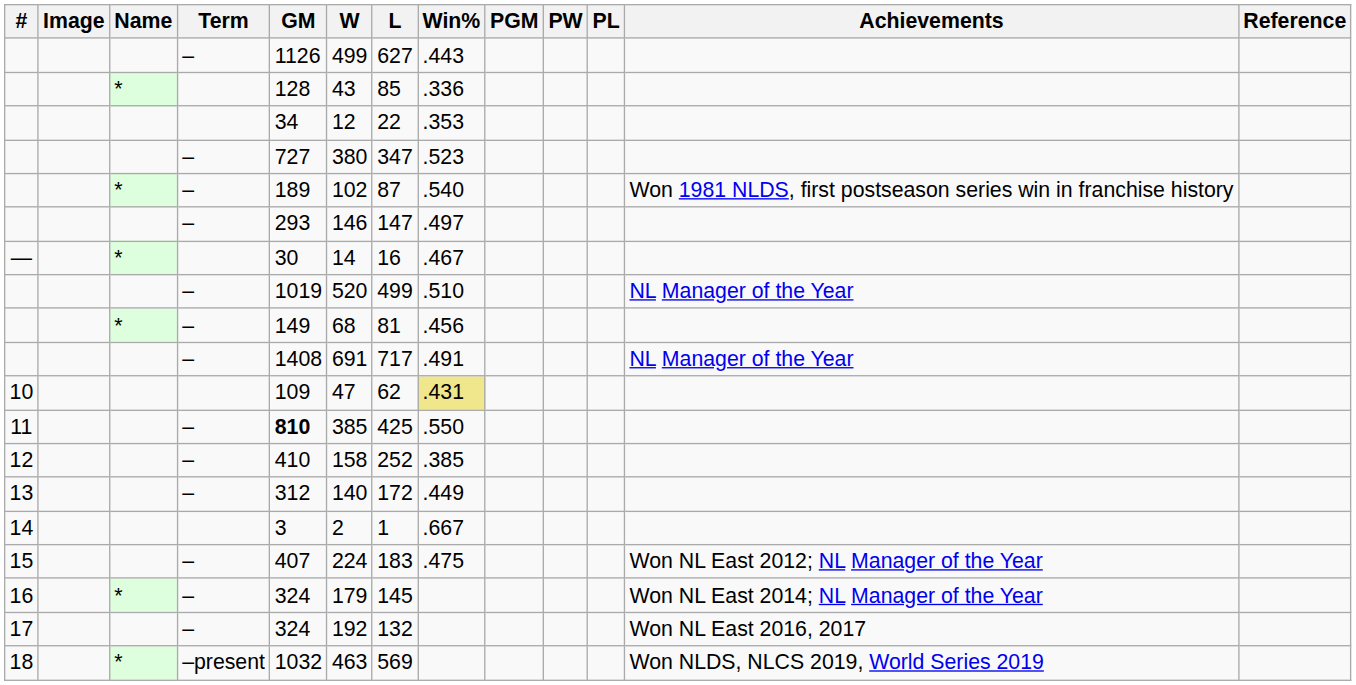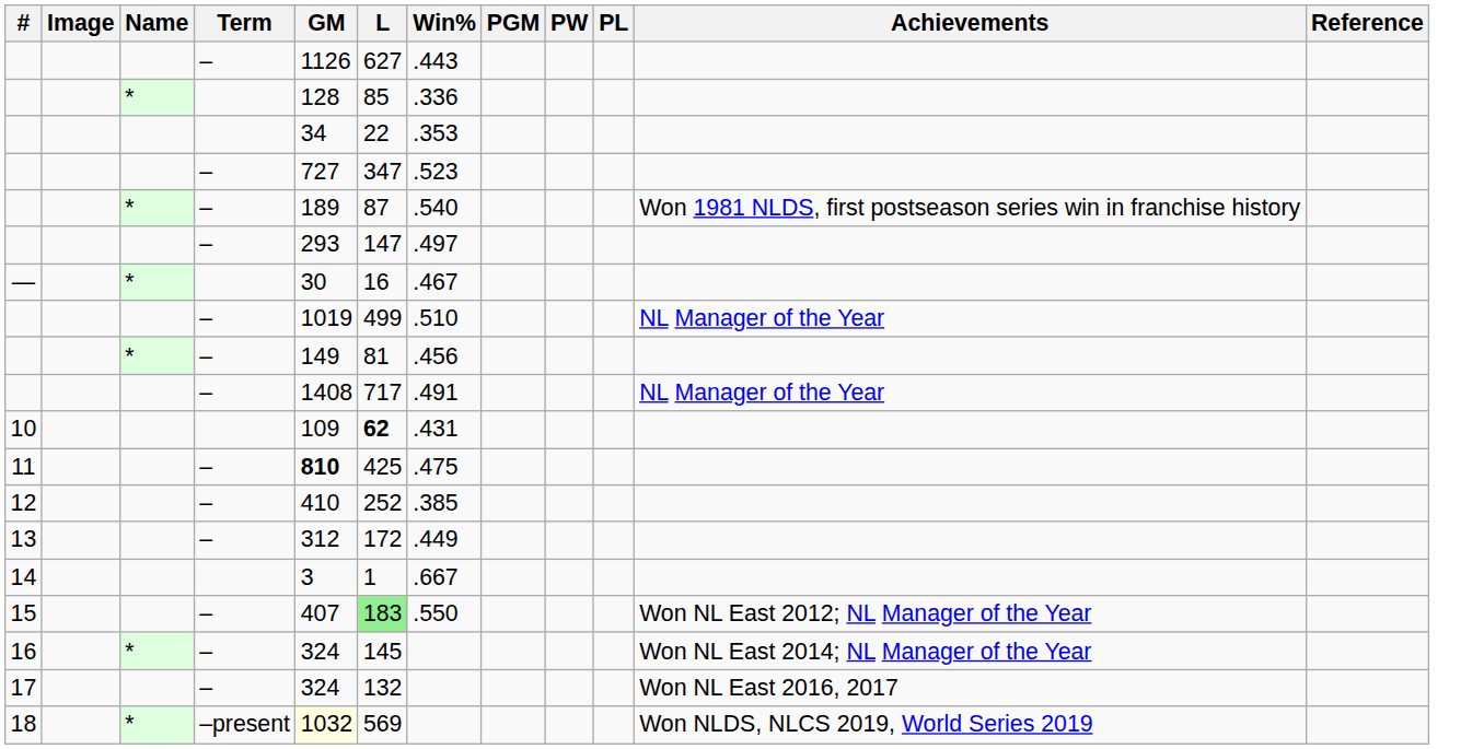- column: W | 499 | 43 | 12 | 380 | 102 | 146 | 14 | 520 | 68 | 691 | 47 | 385 | 158 | 140 | 2 | 224 | 179 | 192 | 463
10 | L: normal -> bold
10 | Win%: khaki background -> no background
11 | Win%: .550 -> .475
15 | L: no background -> lightgreen background
15 | Win%: .475 -> .550
18 | GM: no background -> lightyellow background
